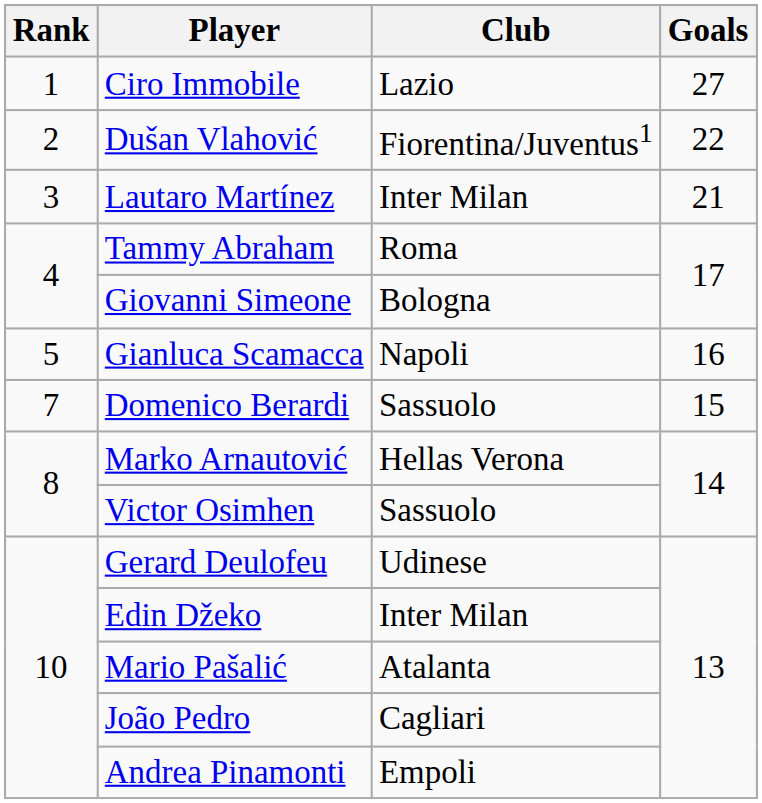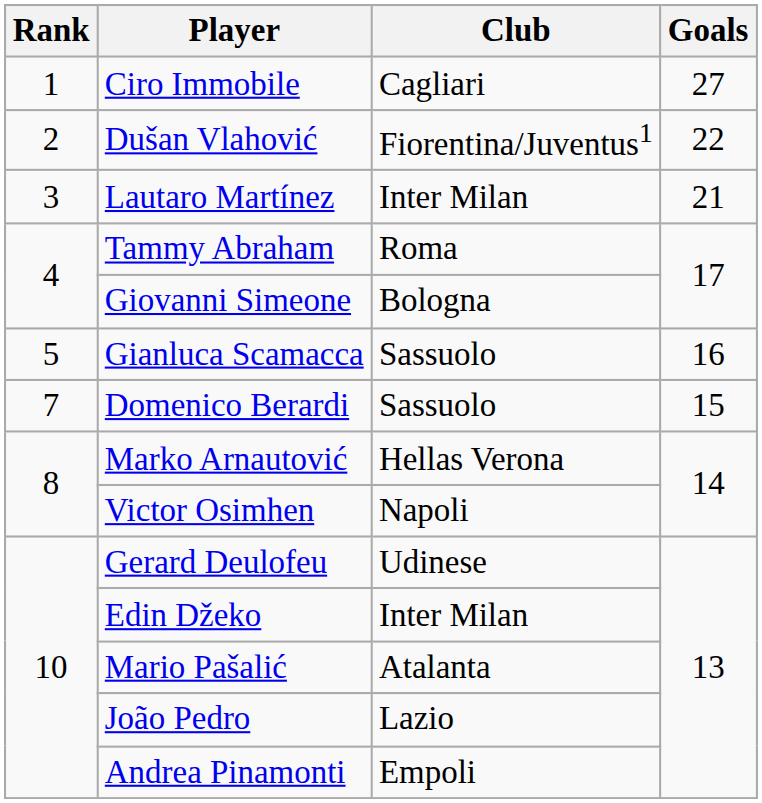Ciro Immobile | Club: Lazio -> Cagliari
Gianluca Scamacca | Club: Napoli -> Sassuolo
Victor Osimhen | Club: Sassuolo -> Napoli
João Pedro | Club: Cagliari -> Lazio
